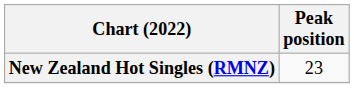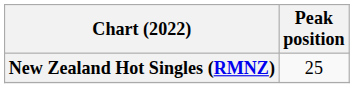New Zealand Hot Singles (RMNZ) | Peak position: 23 -> 25
